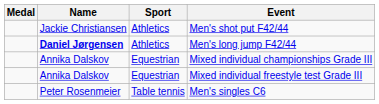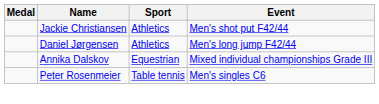Men's long jump F42/44 | Name: bold -> normal
- row: Annika Dalskov | Equestrian | Mixed individual freestyle test Grade III
